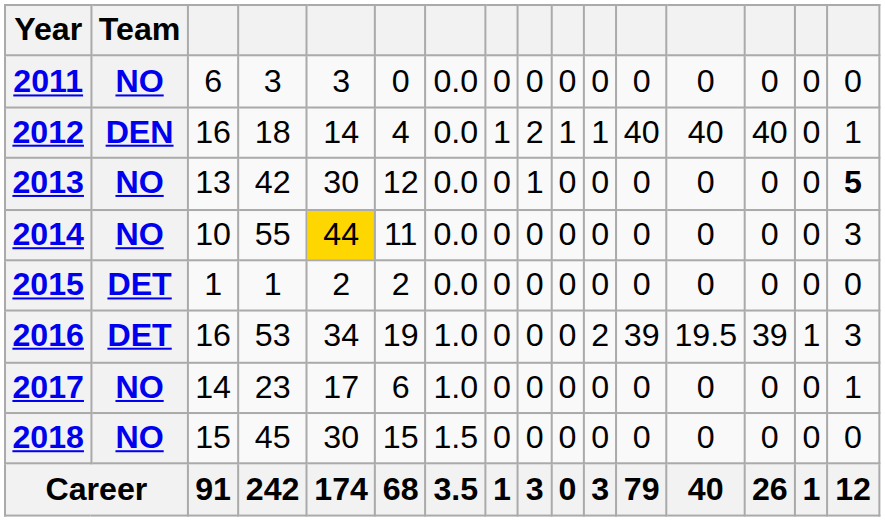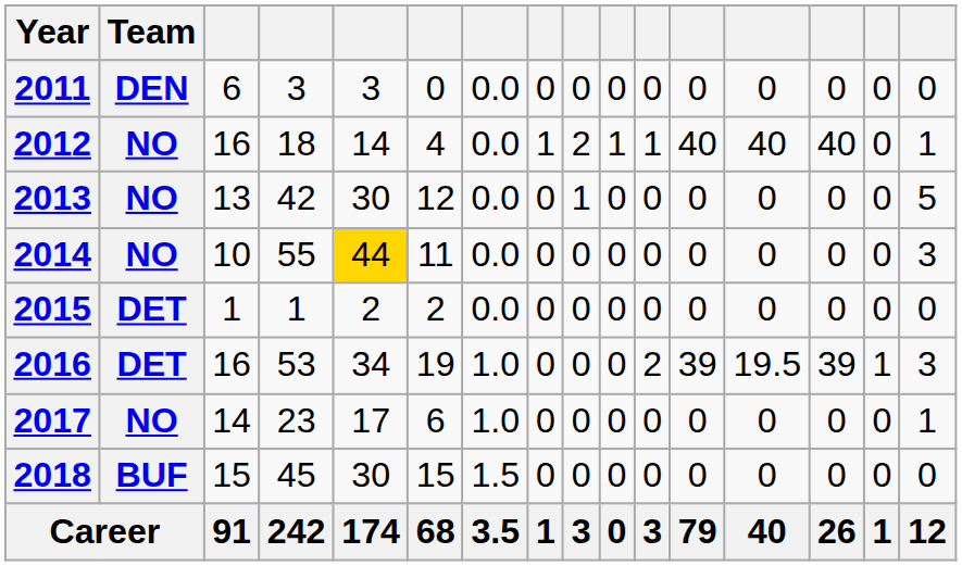2011 | Team: NO -> DEN
2012 | Team: DEN -> NO
2013 | column 16: bold -> normal
2018 | Team: NO -> BUF
